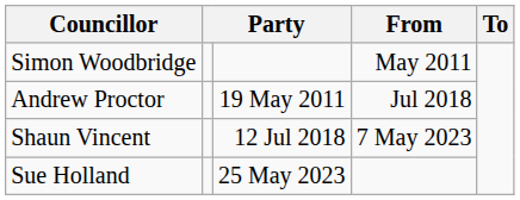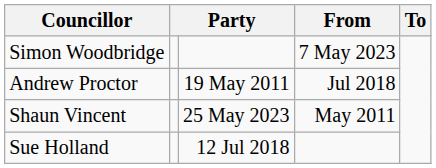Simon Woodbridge | From: May 2011 -> 7 May 2023
Shaun Vincent | column 3: 12 Jul 2018 -> 25 May 2023
Shaun Vincent | From: 7 May 2023 -> May 2011
Sue Holland | column 3: 25 May 2023 -> 12 Jul 2018
